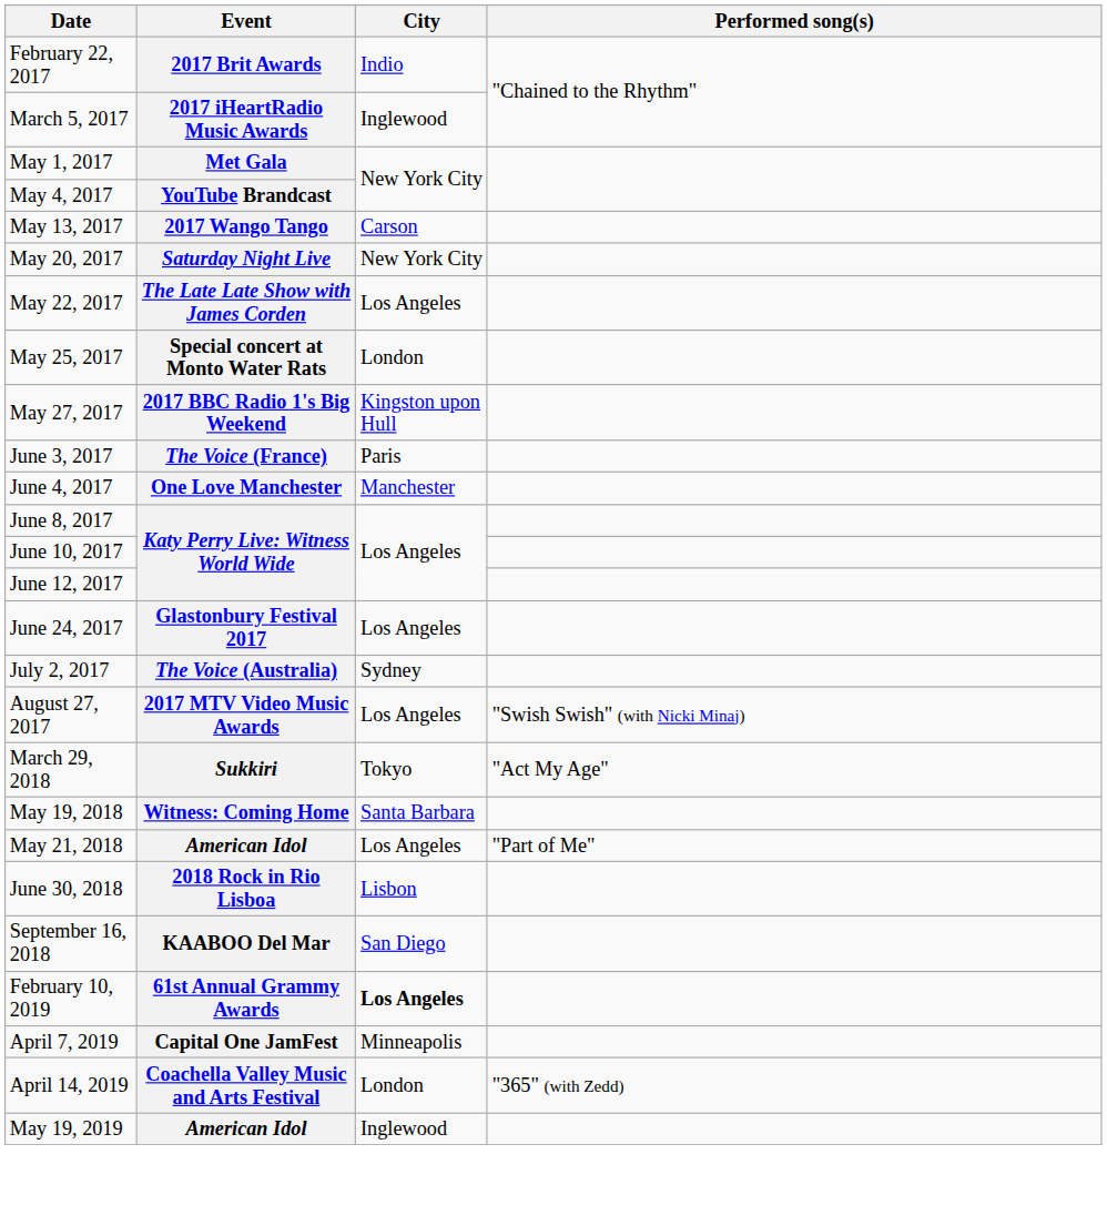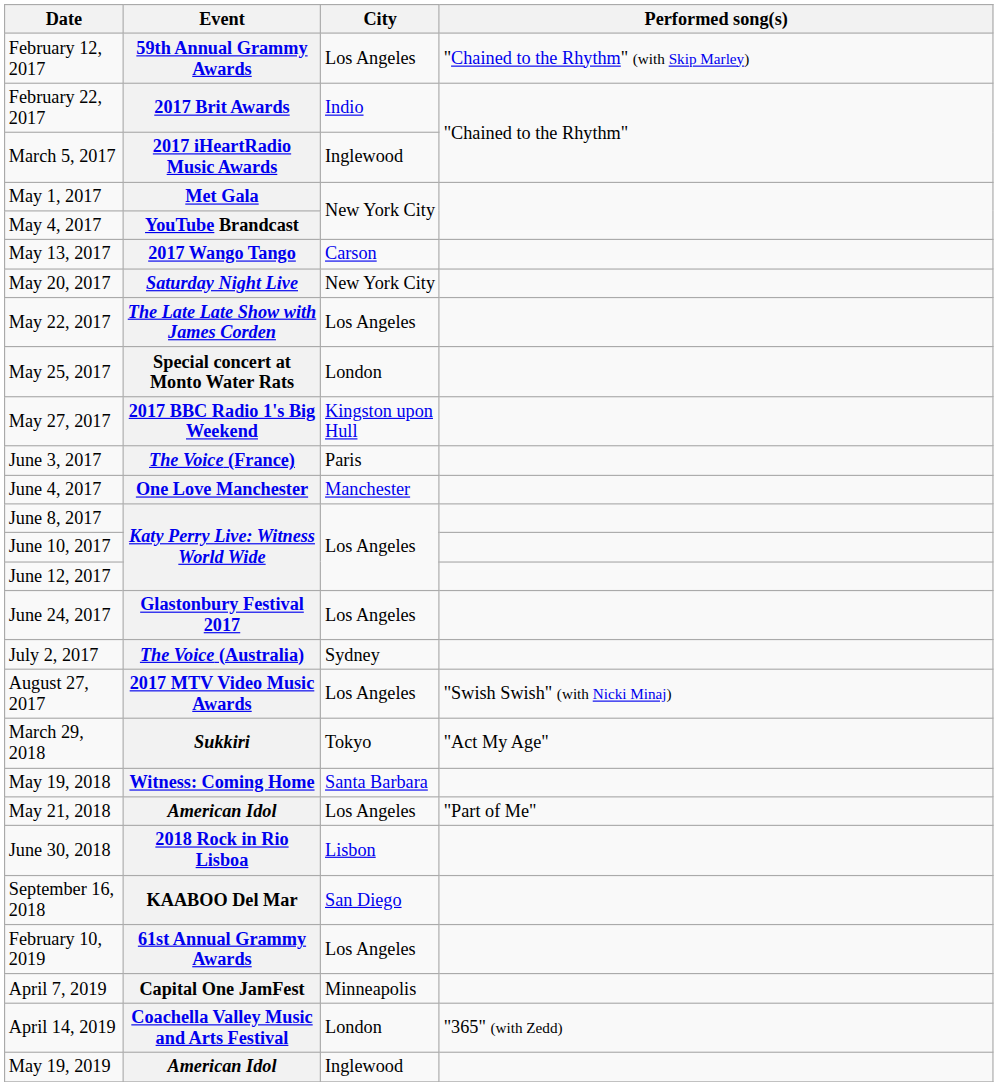+ row: February 12, 2017 | 59th Annual Grammy Awards | Los Angeles | "Chained to the Rhythm" (with Skip Marley)
February 10, 2019 | City: bold -> normal
